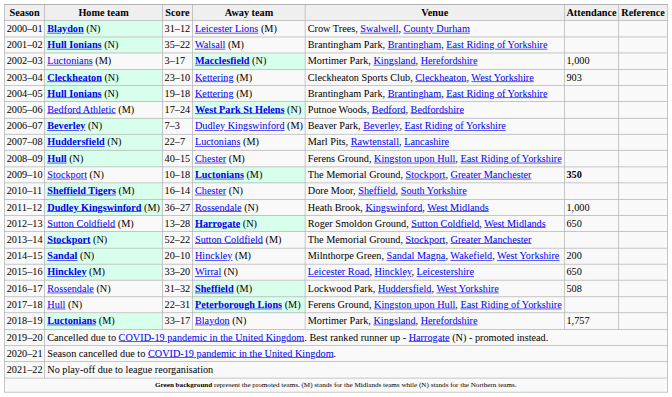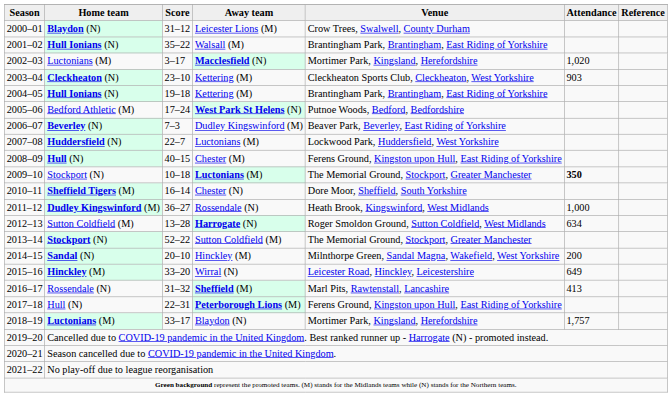Macclesfield (N) | Attendance: 1,000 -> 1,020
2007–08 / Luctonians (M) | Venue: Marl Pits, Rawtenstall, Lancashire -> Lockwood Park, Huddersfield, West Yorkshire
Harrogate (N) | Attendance: 650 -> 634
Wirral (N) | Attendance: 650 -> 649
Sheffield (M) | Venue: Lockwood Park, Huddersfield, West Yorkshire -> Marl Pits, Rawtenstall, Lancashire
Sheffield (M) | Attendance: 508 -> 413
